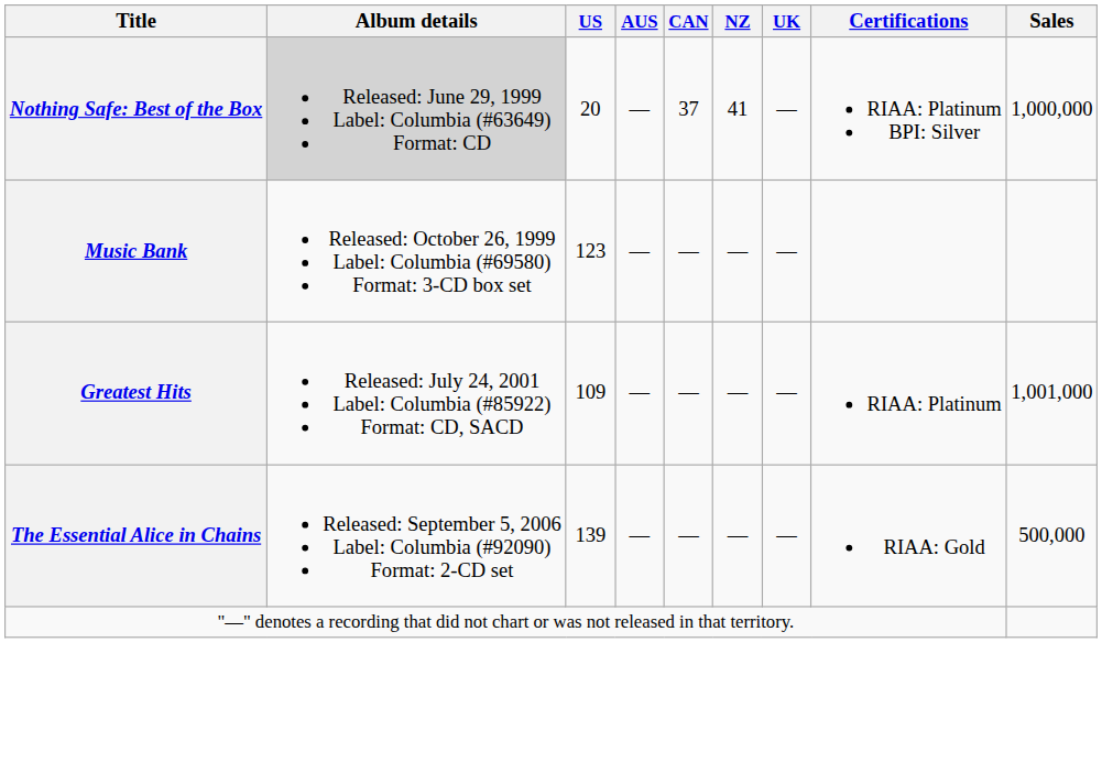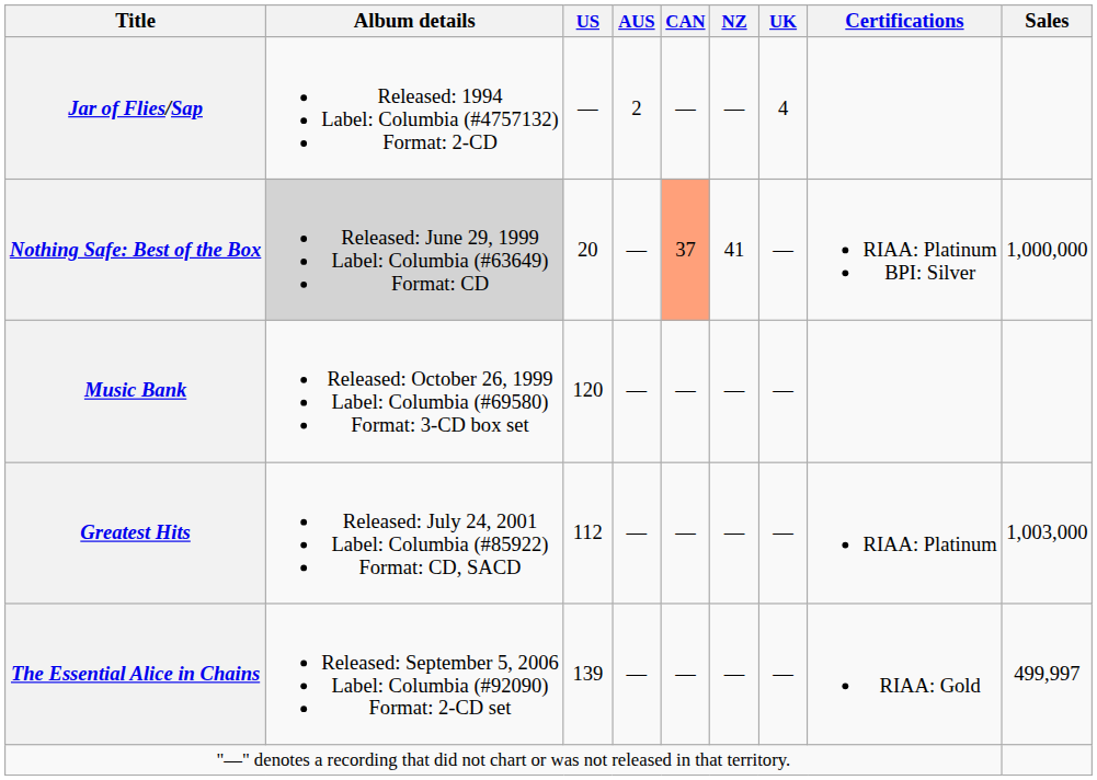+ row: Jar of Flies/Sap | Released: 1994 Label: Columbia (#4757132) Format: 2-CD | — | 2 | — | — | 4
Nothing Safe: Best of the Box | CAN: no background -> lightsalmon background
Music Bank | US: 123 -> 120
Greatest Hits | US: 109 -> 112
Greatest Hits | Sales: 1,001,000 -> 1,003,000
The Essential Alice in Chains | Sales: 500,000 -> 499,997
